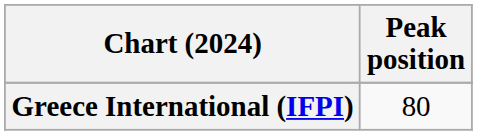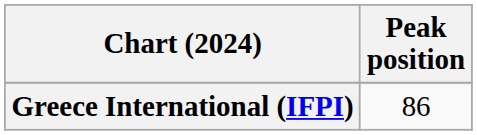Greece International (IFPI) | Peak position: 80 -> 86
